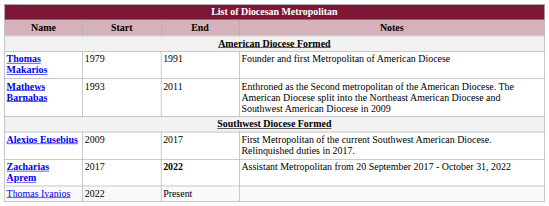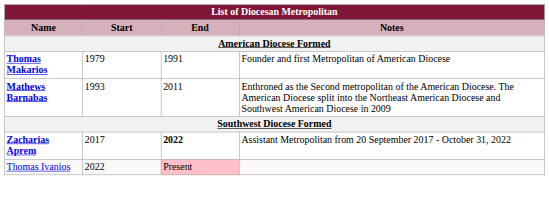- row: Alexios Eusebius | 2009 | 2017 | First Metropolitan of the current Southwest American Diocese. Relinquished duties in 2017.
Thomas Ivanios | End: no background -> pink background
